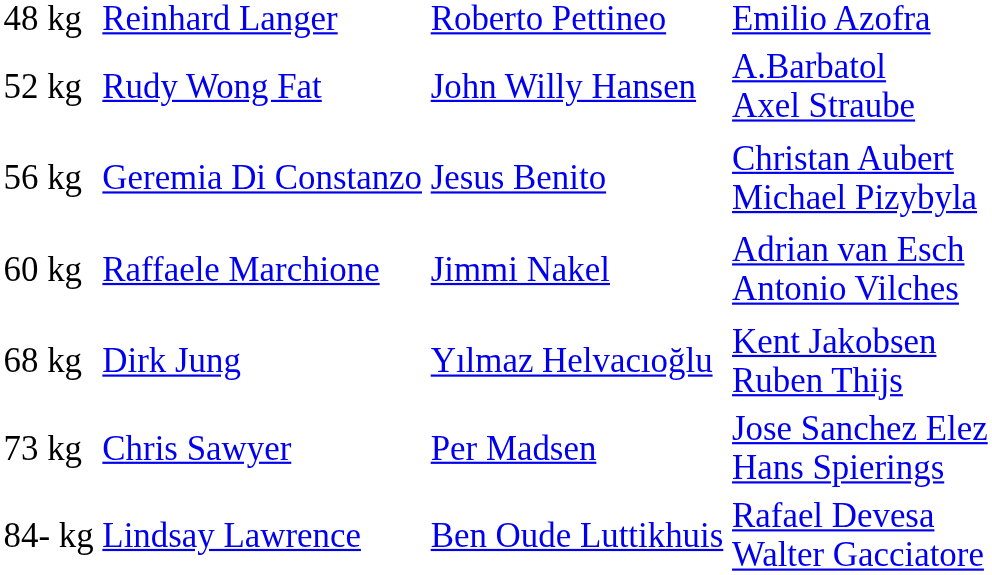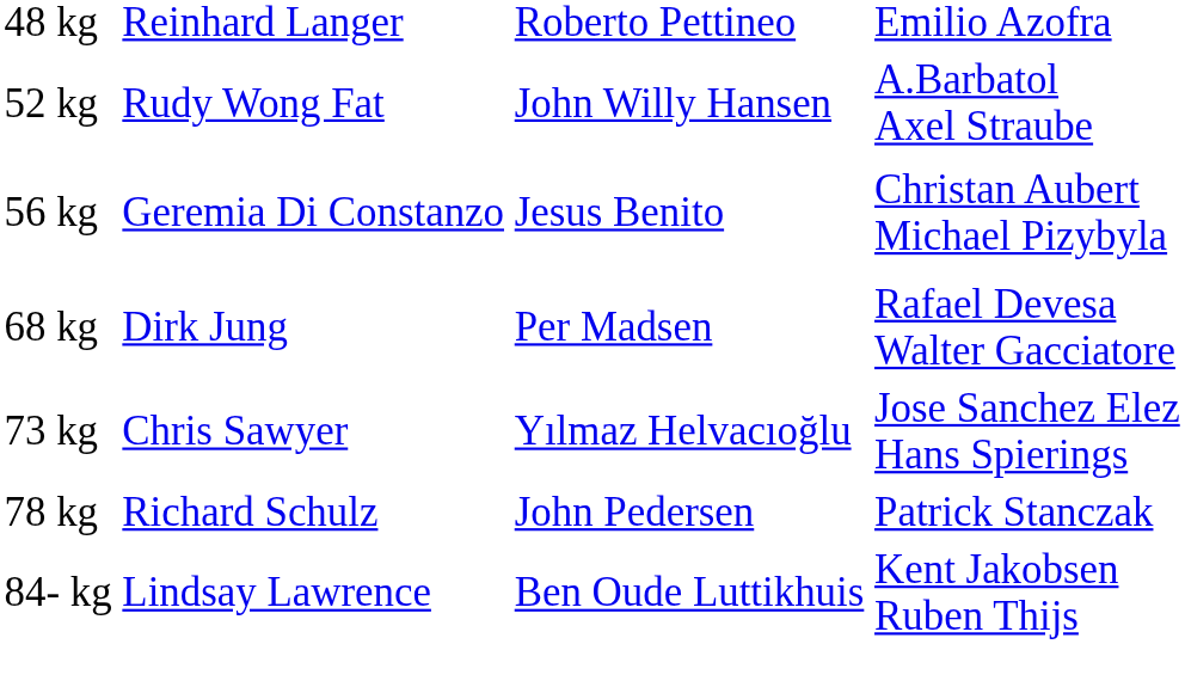- row: 60 kg | Raffaele Marchione | Jimmi Nakel | Adrian van Esch Antonio Vilches
68 kg | column 3: Yılmaz Helvacıoğlu -> Per Madsen
68 kg | column 4: Kent Jakobsen Ruben Thijs -> Rafael Devesa Walter Gacciatore
73 kg | column 3: Per Madsen -> Yılmaz Helvacıoğlu
+ row: 78 kg | Richard Schulz | John Pedersen | Patrick Stanczak
84- kg | column 4: Rafael Devesa Walter Gacciatore -> Kent Jakobsen Ruben Thijs
